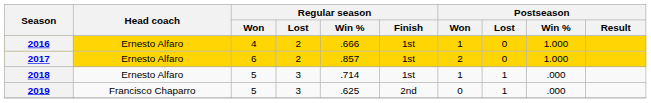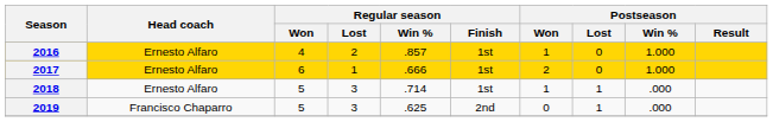2016 | Regular season / Win %: .666 -> .857
2017 | Regular season / Lost: 2 -> 1
2017 | Regular season / Win %: .857 -> .666
